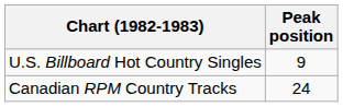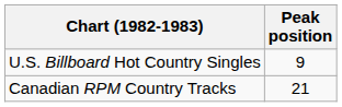Canadian RPM Country Tracks | Peak position: 24 -> 21
